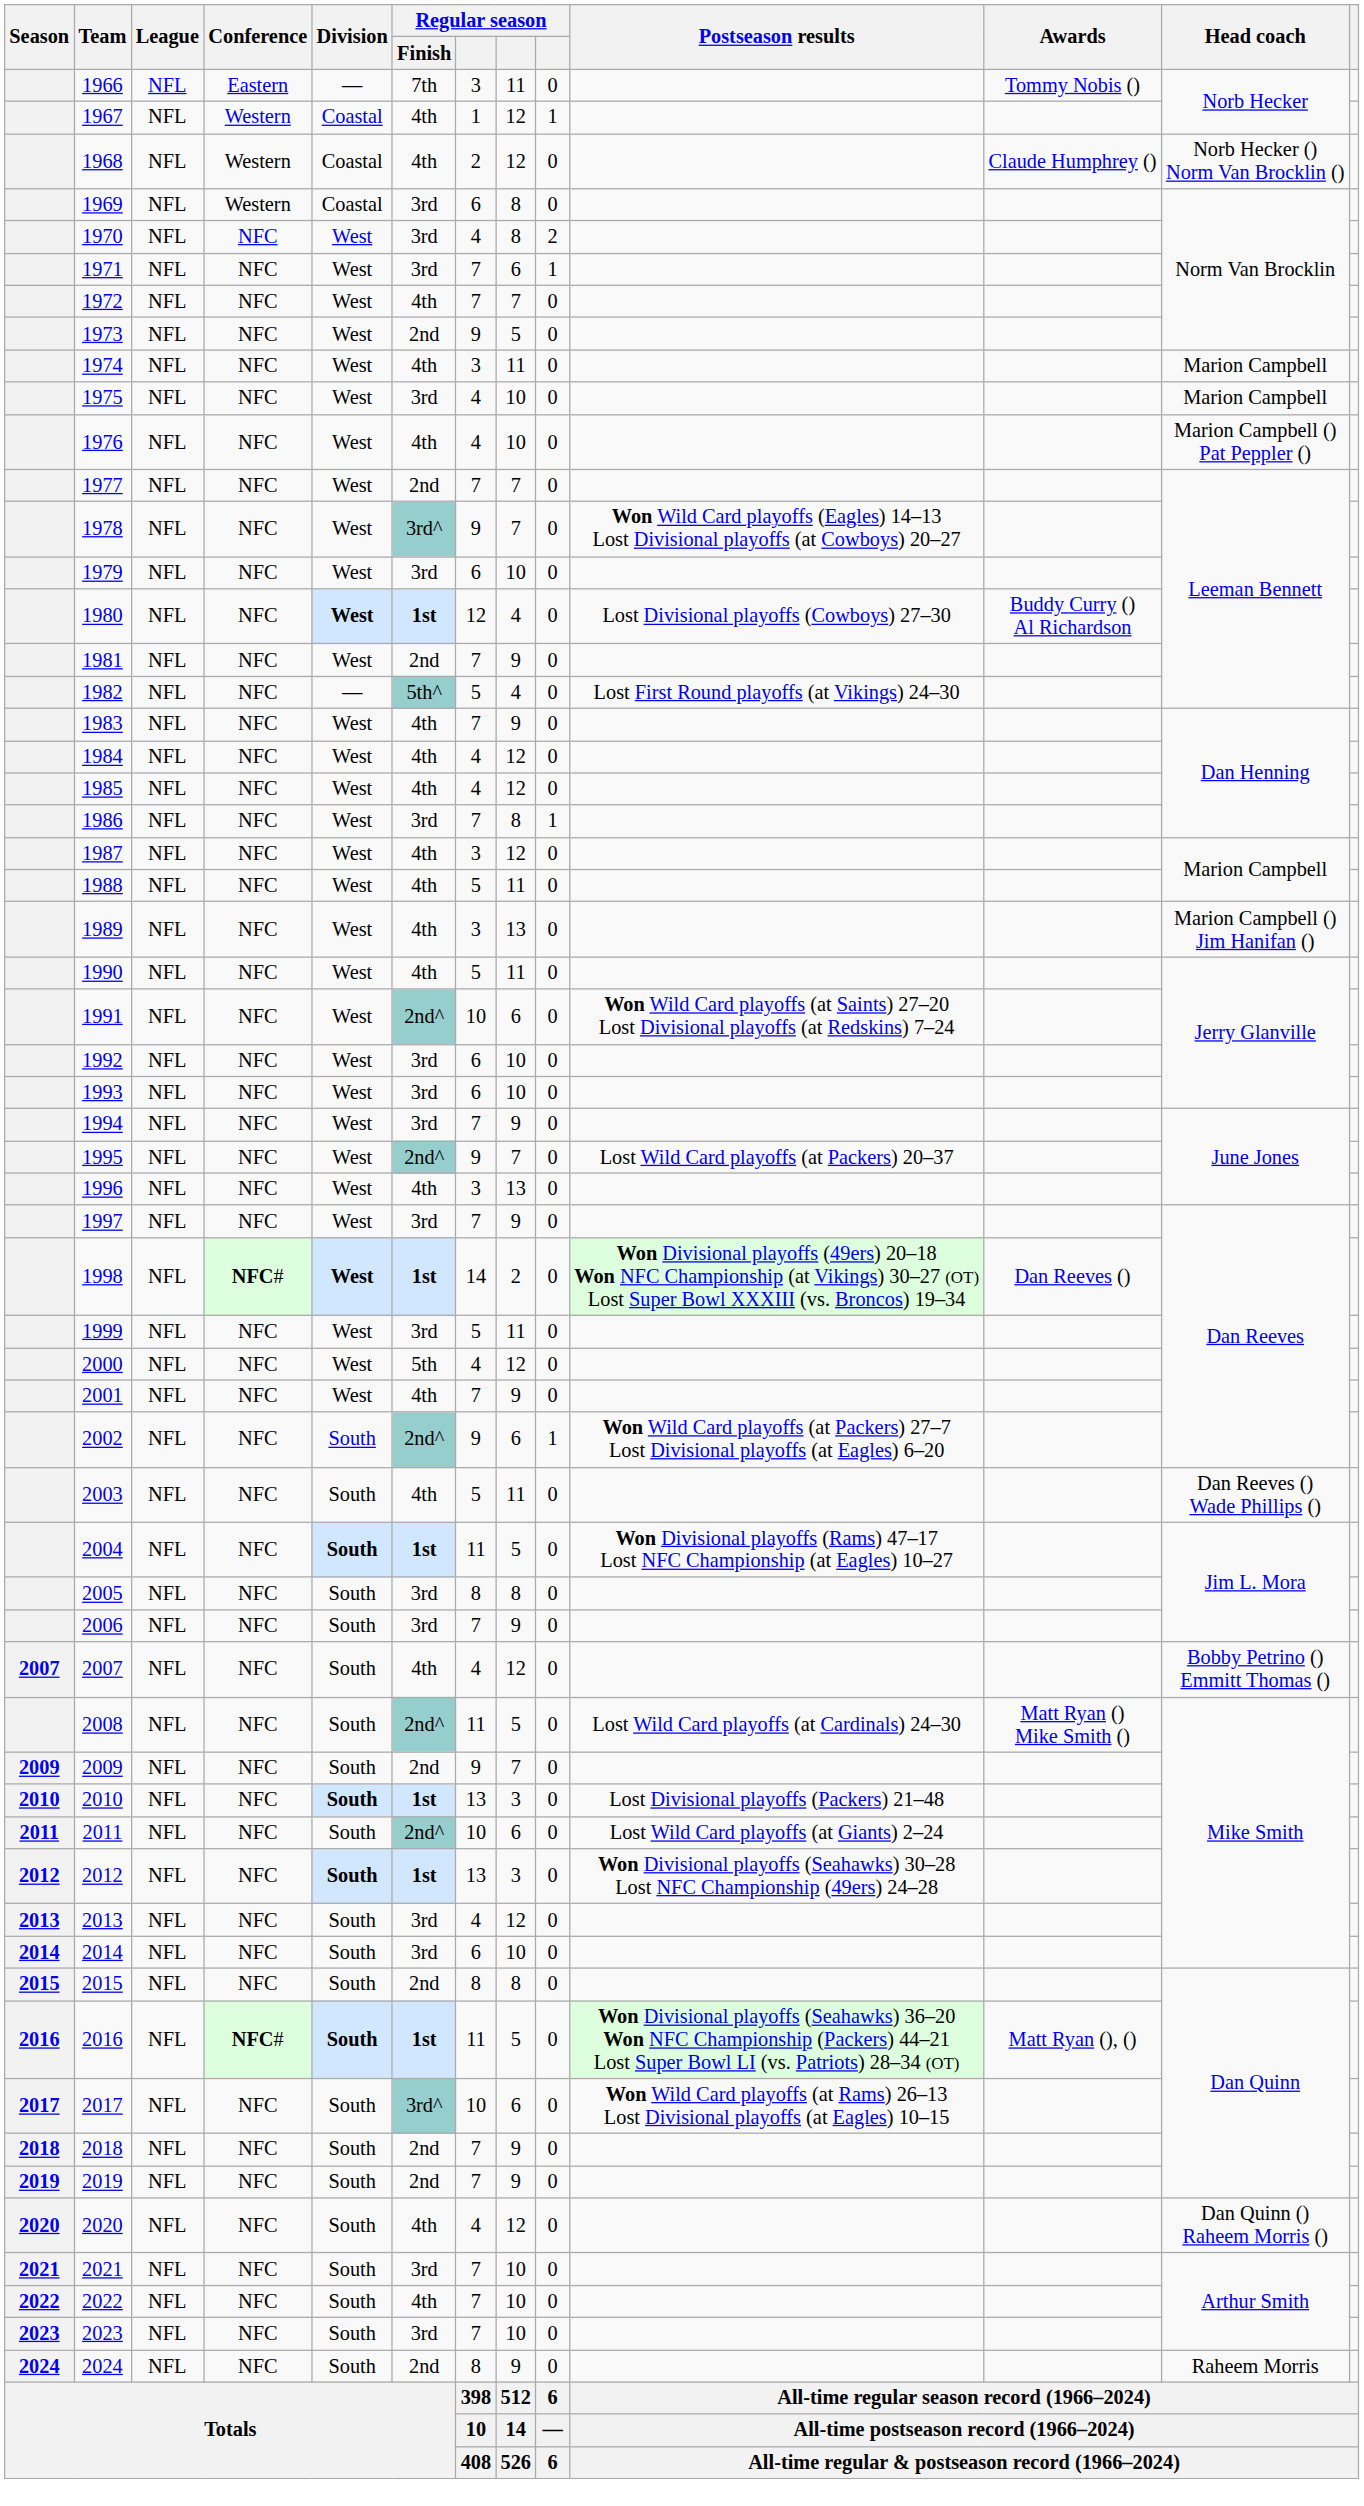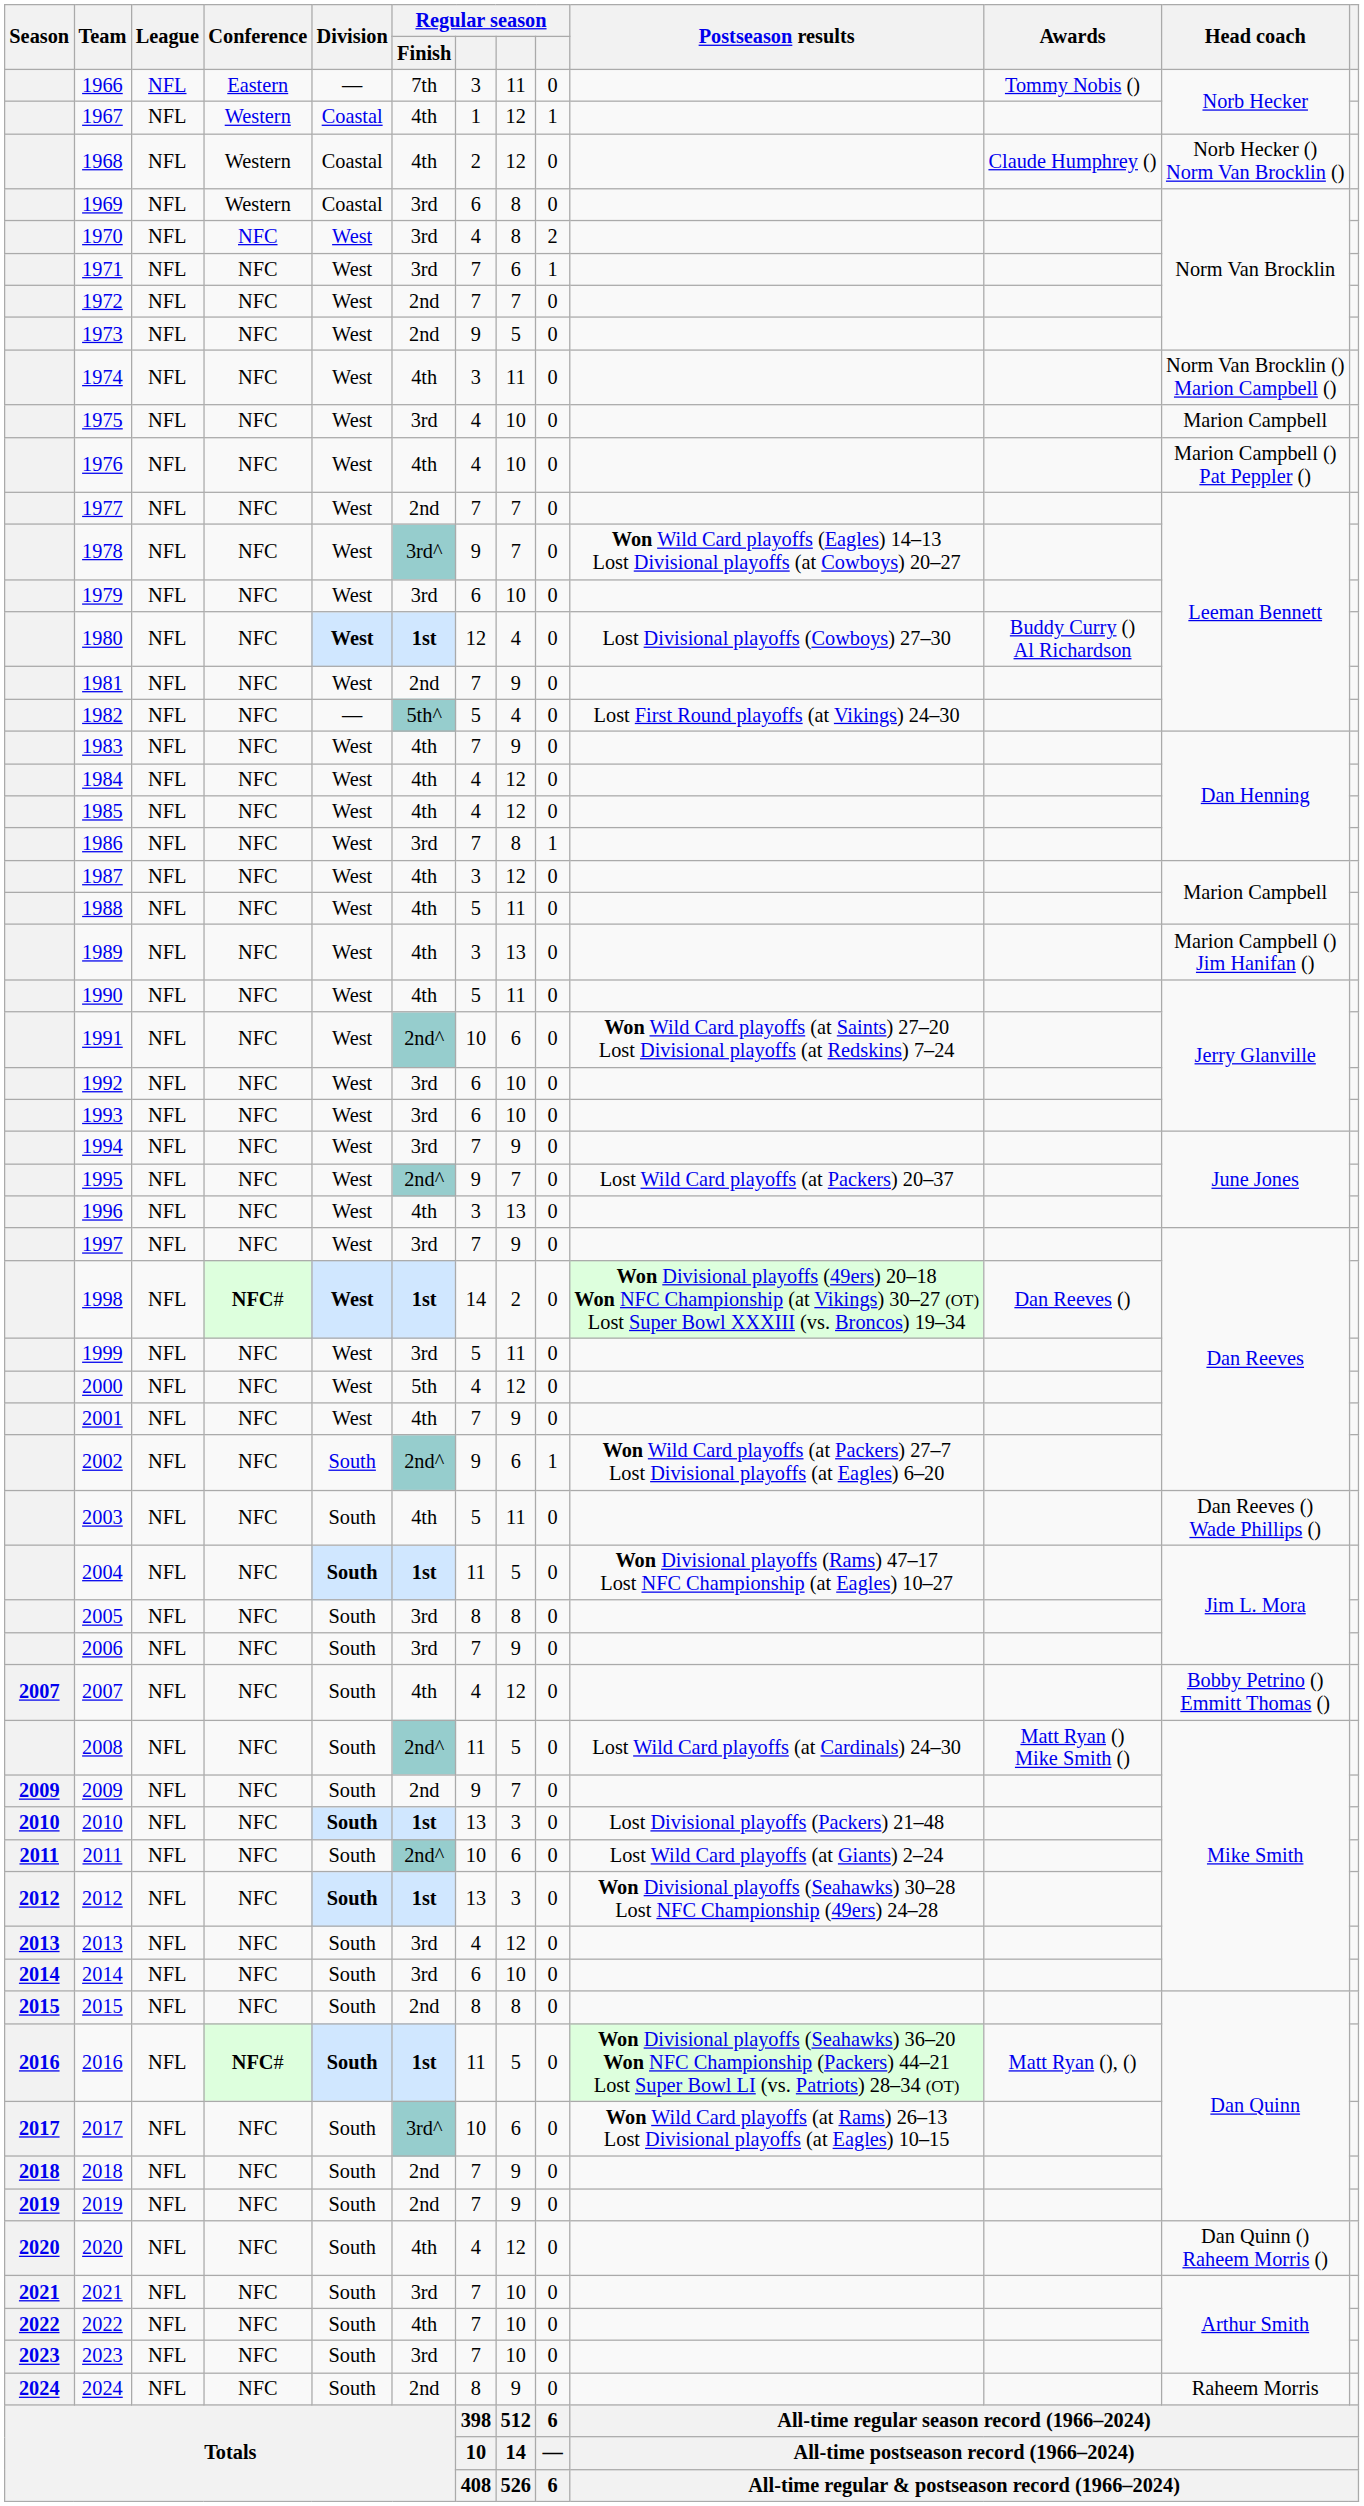1972 | Regular season / Finish: 4th -> 2nd
1974 | Head coach: Marion Campbell -> Norm Van Brocklin () Marion Campbell ()
